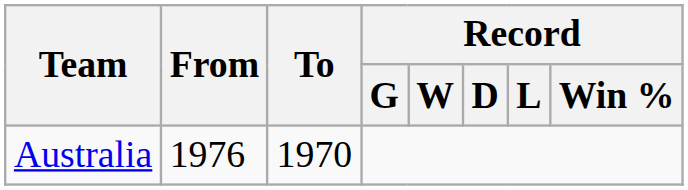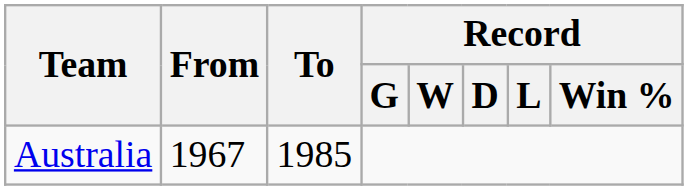Australia | From: 1976 -> 1967
Australia | To: 1970 -> 1985
